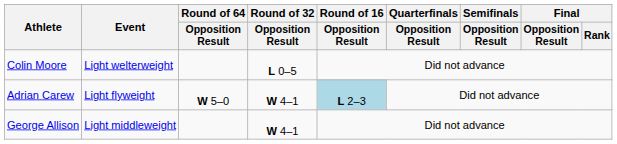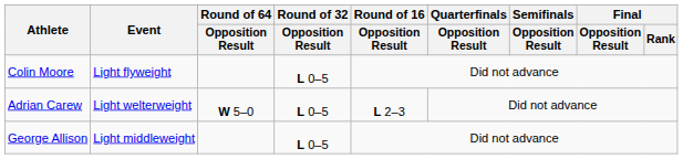Colin Moore | Event: Light welterweight -> Light flyweight
Adrian Carew | Event: Light flyweight -> Light welterweight
Adrian Carew | Round of 32 / Opposition Result: W 4–1 -> L 0–5
Adrian Carew | Round of 16 / Opposition Result: lightblue background -> no background
George Allison | Round of 32 / Opposition Result: W 4–1 -> L 0–5
